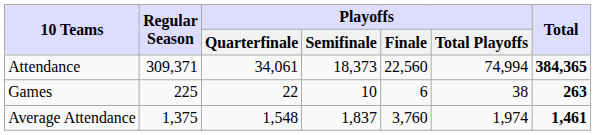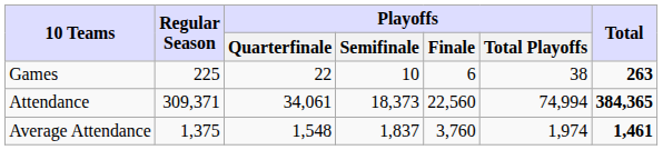rows swapped: Games <-> Attendance
